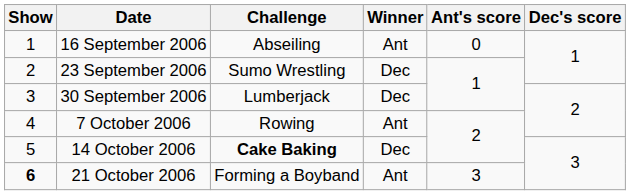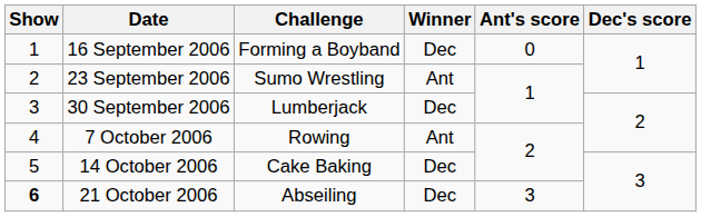16 September 2006 | Challenge: Abseiling -> Forming a Boyband
16 September 2006 | Winner: Ant -> Dec
23 September 2006 | Winner: Dec -> Ant
14 October 2006 | Challenge: bold -> normal
21 October 2006 | Challenge: Forming a Boyband -> Abseiling
21 October 2006 | Winner: Ant -> Dec
